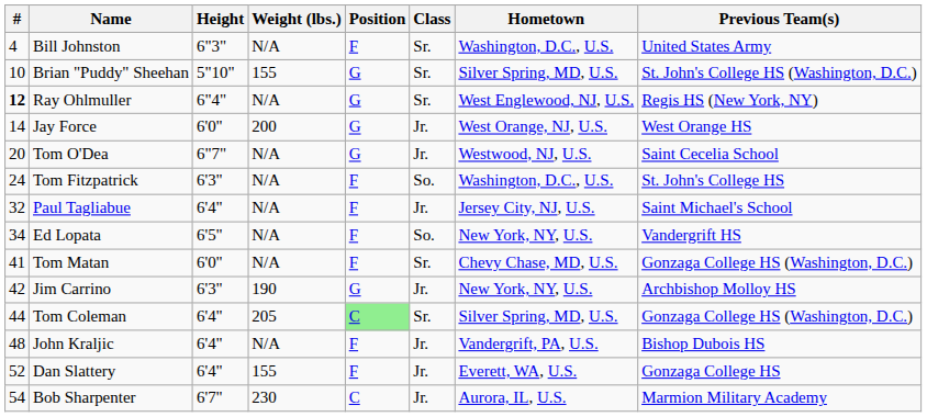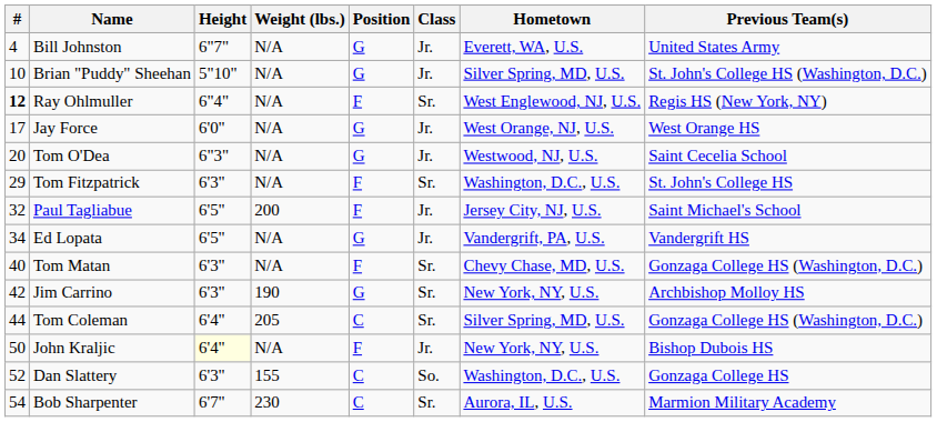Bill Johnston | Height: 6"3" -> 6"7"
Bill Johnston | Position: F -> G
Bill Johnston | Class: Sr. -> Jr.
Bill Johnston | Hometown: Washington, D.C., U.S. -> Everett, WA, U.S.
Brian "Puddy" Sheehan | Weight (lbs.): 155 -> N/A
Brian "Puddy" Sheehan | Class: Sr. -> Jr.
Ray Ohlmuller | Position: G -> F
Jay Force | #: 14 -> 17
Jay Force | Weight (lbs.): 200 -> N/A
Tom O'Dea | Height: 6"7" -> 6"3"
Tom Fitzpatrick | #: 24 -> 29
Tom Fitzpatrick | Class: So. -> Sr.
Paul Tagliabue | Height: 6'4" -> 6'5"
Paul Tagliabue | Weight (lbs.): N/A -> 200
Ed Lopata | Position: F -> G
Ed Lopata | Class: So. -> Jr.
Ed Lopata | Hometown: New York, NY, U.S. -> Vandergrift, PA, U.S.
Tom Matan | #: 41 -> 40
Tom Matan | Height: 6'0" -> 6'3"
Jim Carrino | Class: Jr. -> Sr.
Tom Coleman | Position: lightgreen background -> no background
John Kraljic | #: 48 -> 50
John Kraljic | Height: no background -> lightyellow background
John Kraljic | Hometown: Vandergrift, PA, U.S. -> New York, NY, U.S.
Dan Slattery | Height: 6'4" -> 6'3"
Dan Slattery | Position: F -> C
Dan Slattery | Class: Jr. -> So.
Dan Slattery | Hometown: Everett, WA, U.S. -> Washington, D.C., U.S.
Bob Sharpenter | Class: Jr. -> Sr.
